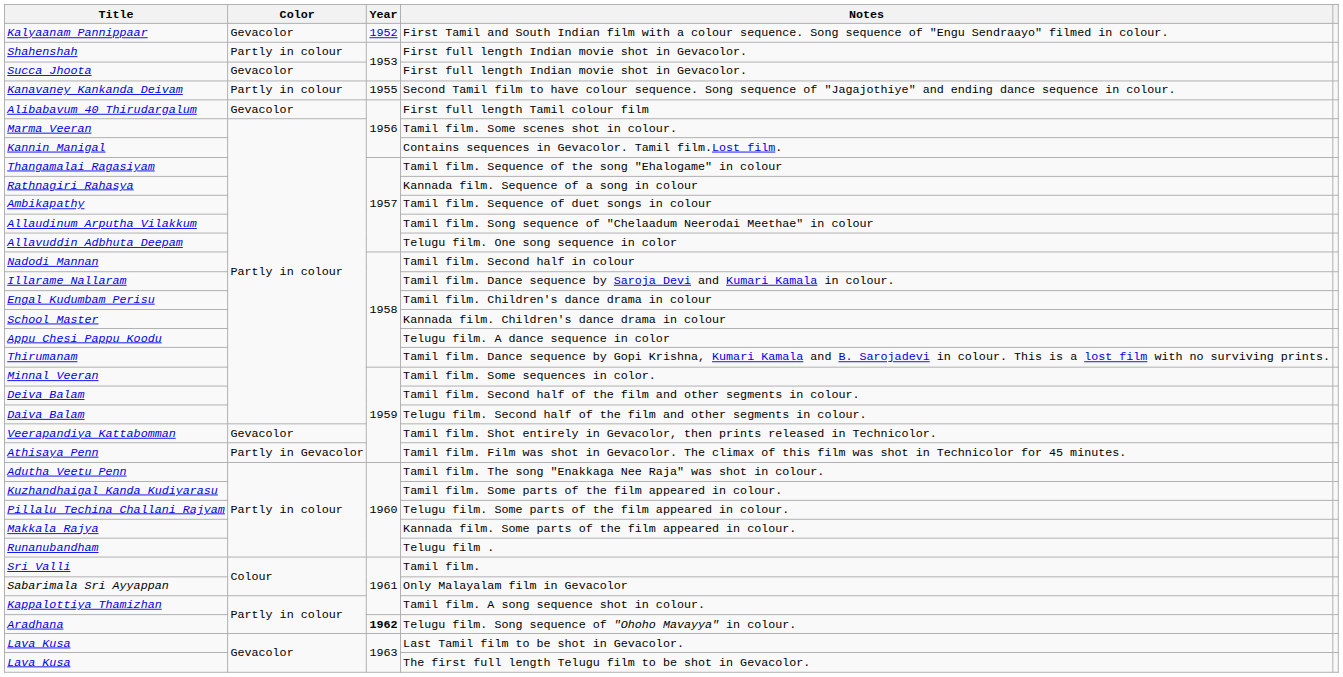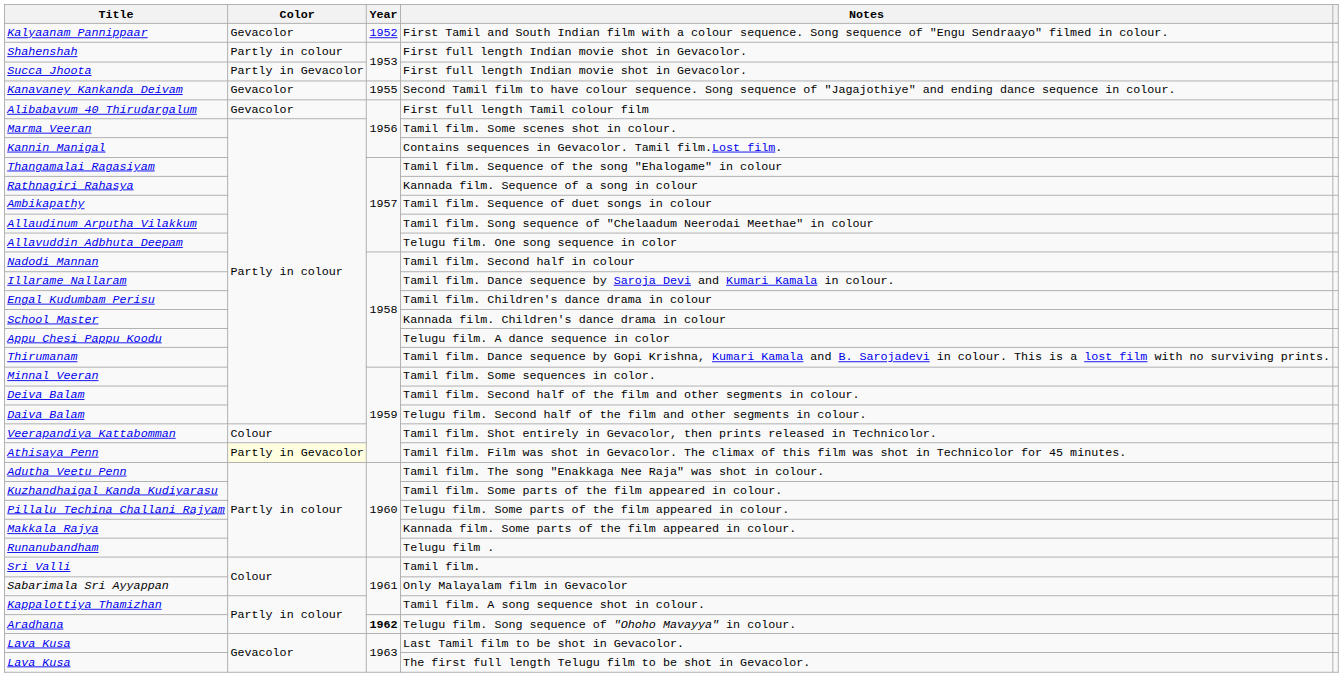Succa Jhoota | Color: Gevacolor -> Partly in Gevacolor
Kanavaney Kankanda Deivam | Color: Partly in colour -> Gevacolor
Veerapandiya Kattabomman | Color: Gevacolor -> Colour
Athisaya Penn | Color: no background -> lightyellow background
